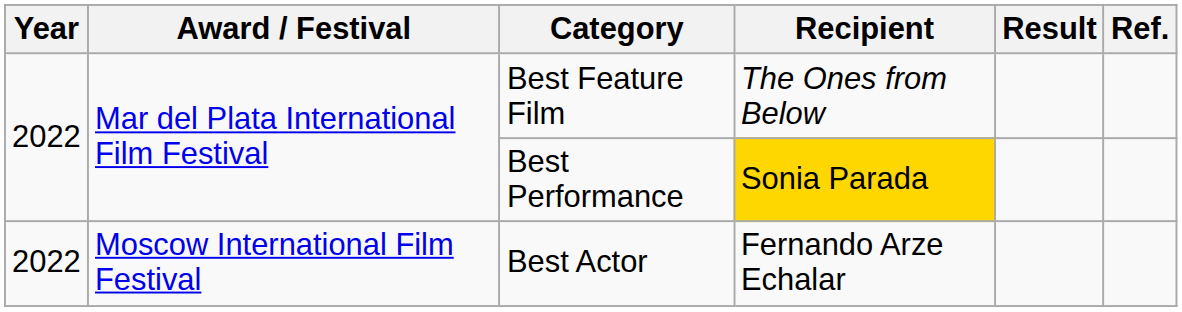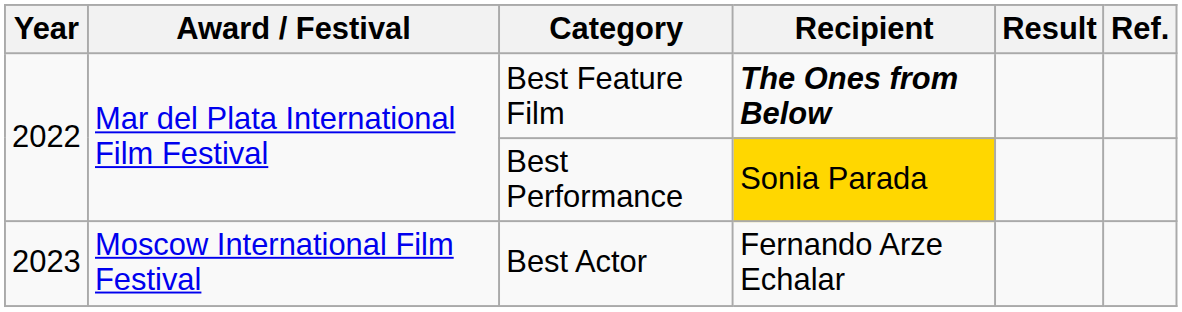Best Feature Film | Recipient: normal -> bold
Best Actor | Year: 2022 -> 2023
